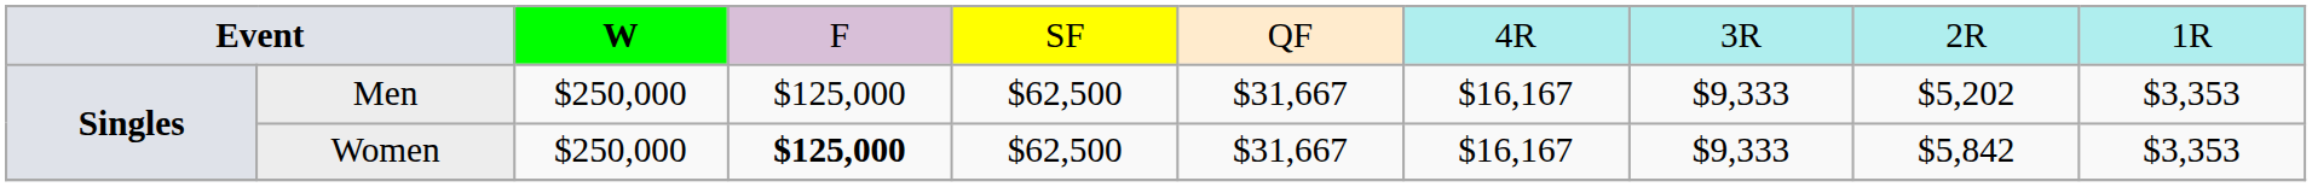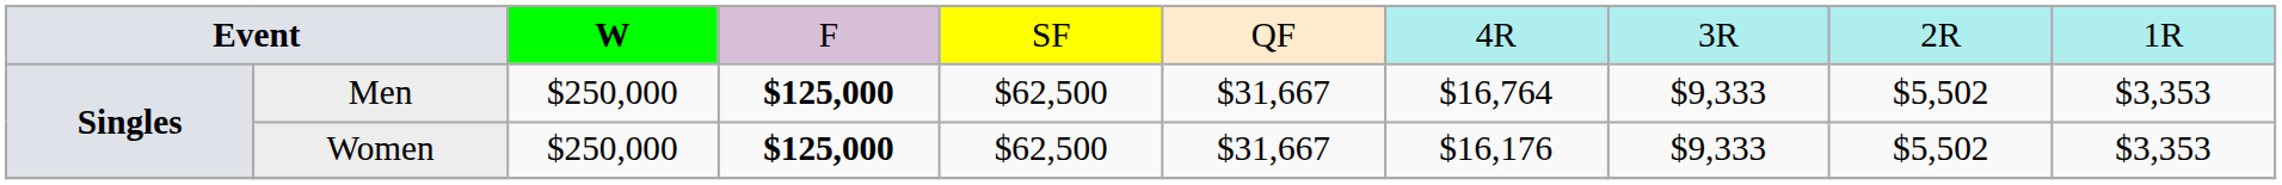Men | column 4: normal -> bold
Men | column 7: $16,167 -> $16,764
Men | column 9: $5,202 -> $5,502
Women | column 7: $16,167 -> $16,176
Women | column 9: $5,842 -> $5,502
